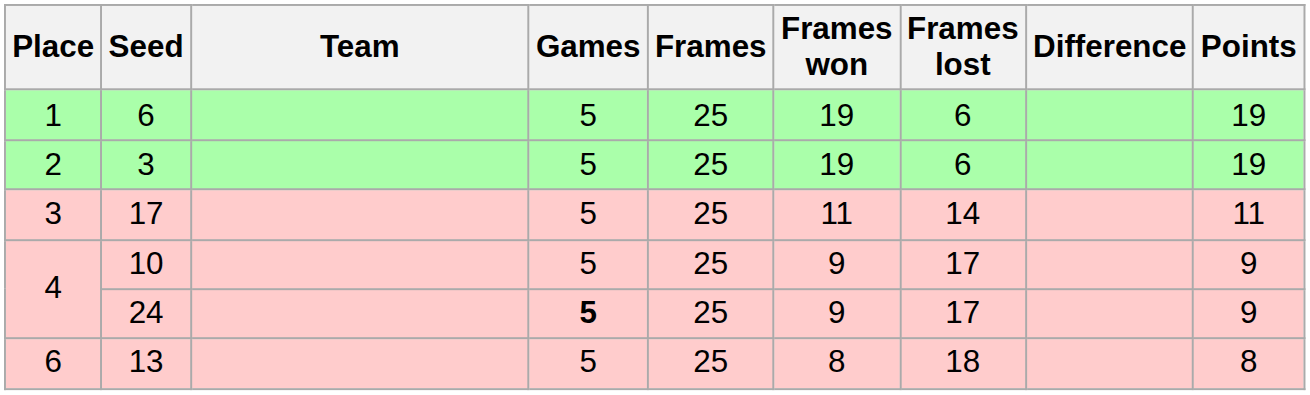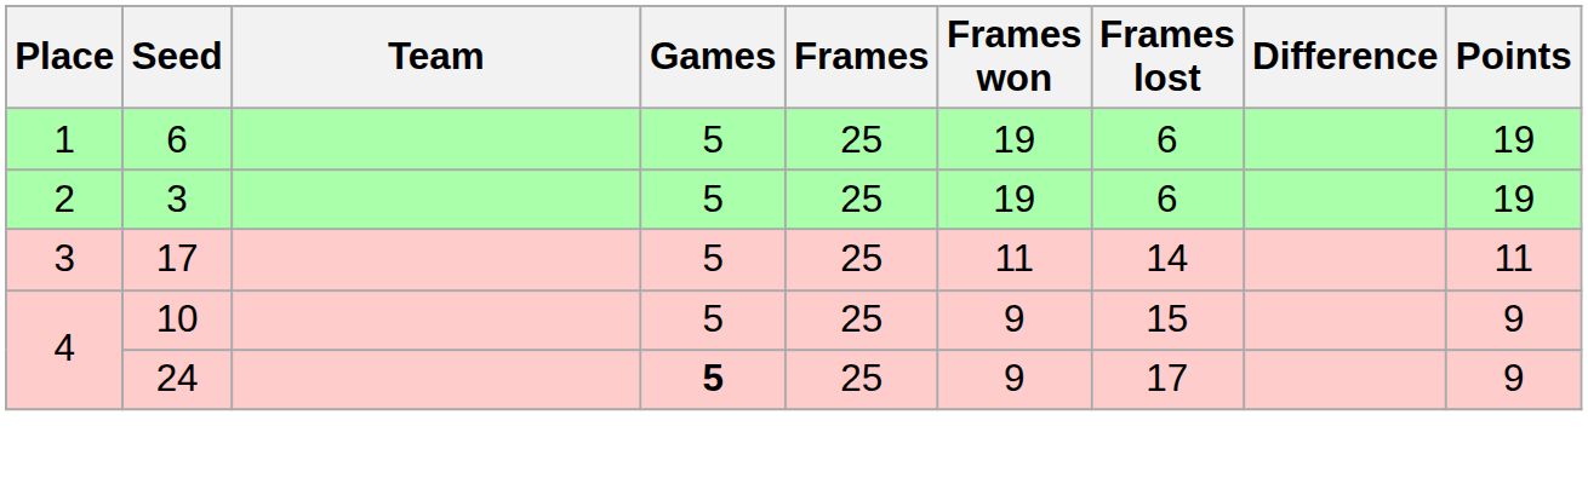10 | Frames lost: 17 -> 15
- row: 6 | 13 | 5 | 25 | 8 | 18 | 8
